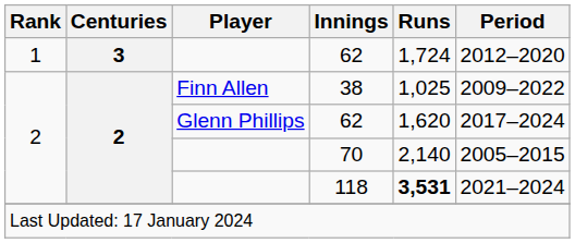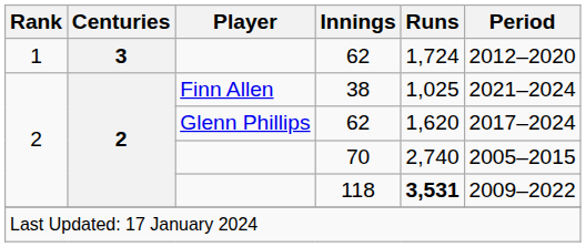38 | Period: 2009–2022 -> 2021–2024
70 | Runs: 2,140 -> 2,740
118 | Period: 2021–2024 -> 2009–2022
